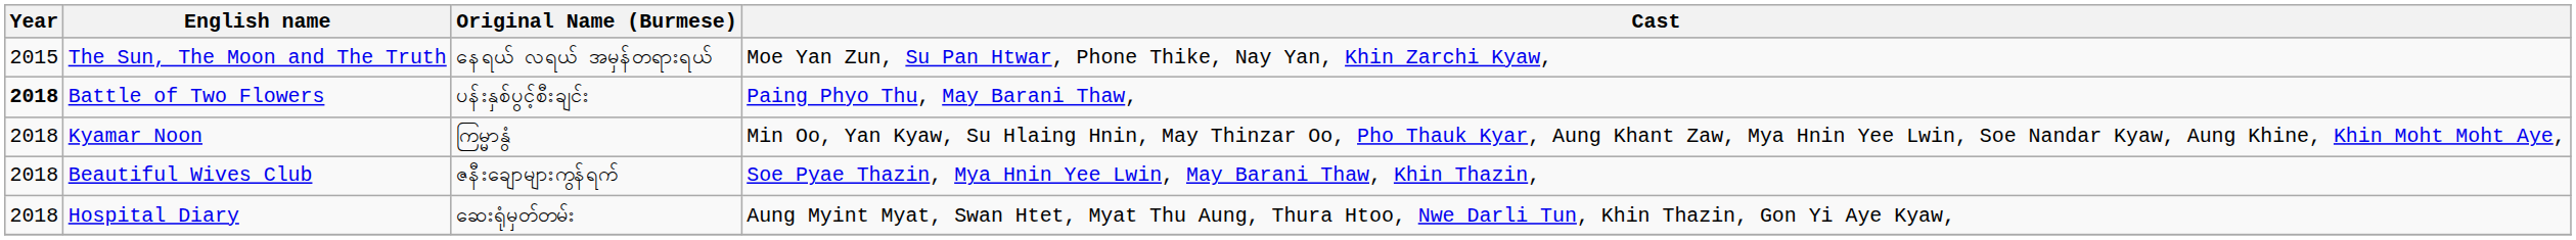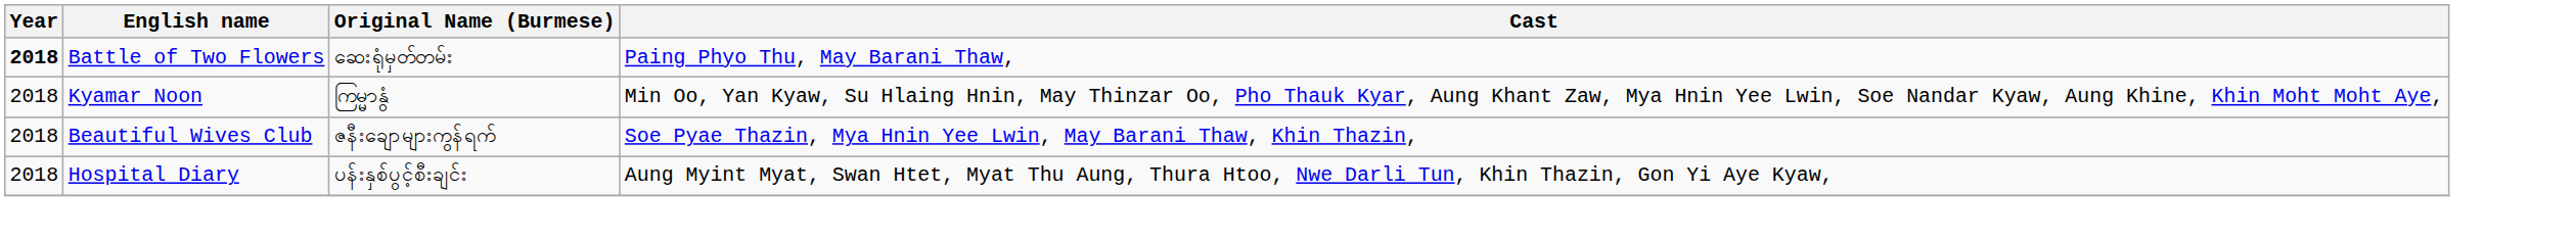- row: 2015 | The Sun, The Moon and The Truth | နေရယ် လရယ် အမှန်တရားရယ် | Moe Yan Zun, Su Pan Htwar, Phone Thike, Nay Yan, Khin Zarchi Kyaw,
Battle of Two Flowers | Original Name (Burmese): ပန်းနှစ်ပွင့်စီးချင်း -> ဆေးရုံမှတ်တမ်း
Hospital Diary | Original Name (Burmese): ဆေးရုံမှတ်တမ်း -> ပန်းနှစ်ပွင့်စီးချင်း
